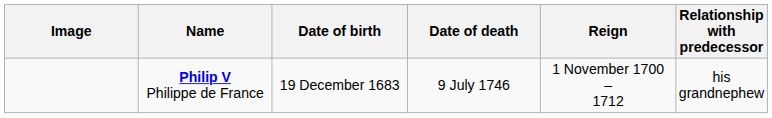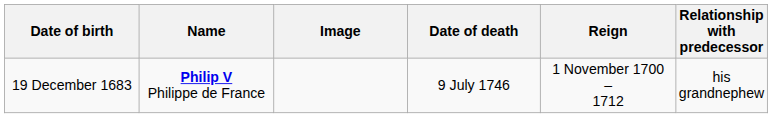columns swapped: Image <-> Date of birth
